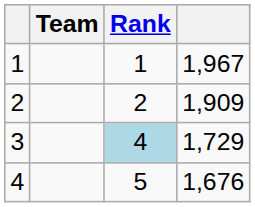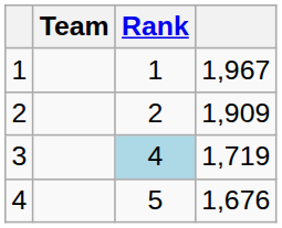3 | column 4: 1,729 -> 1,719
